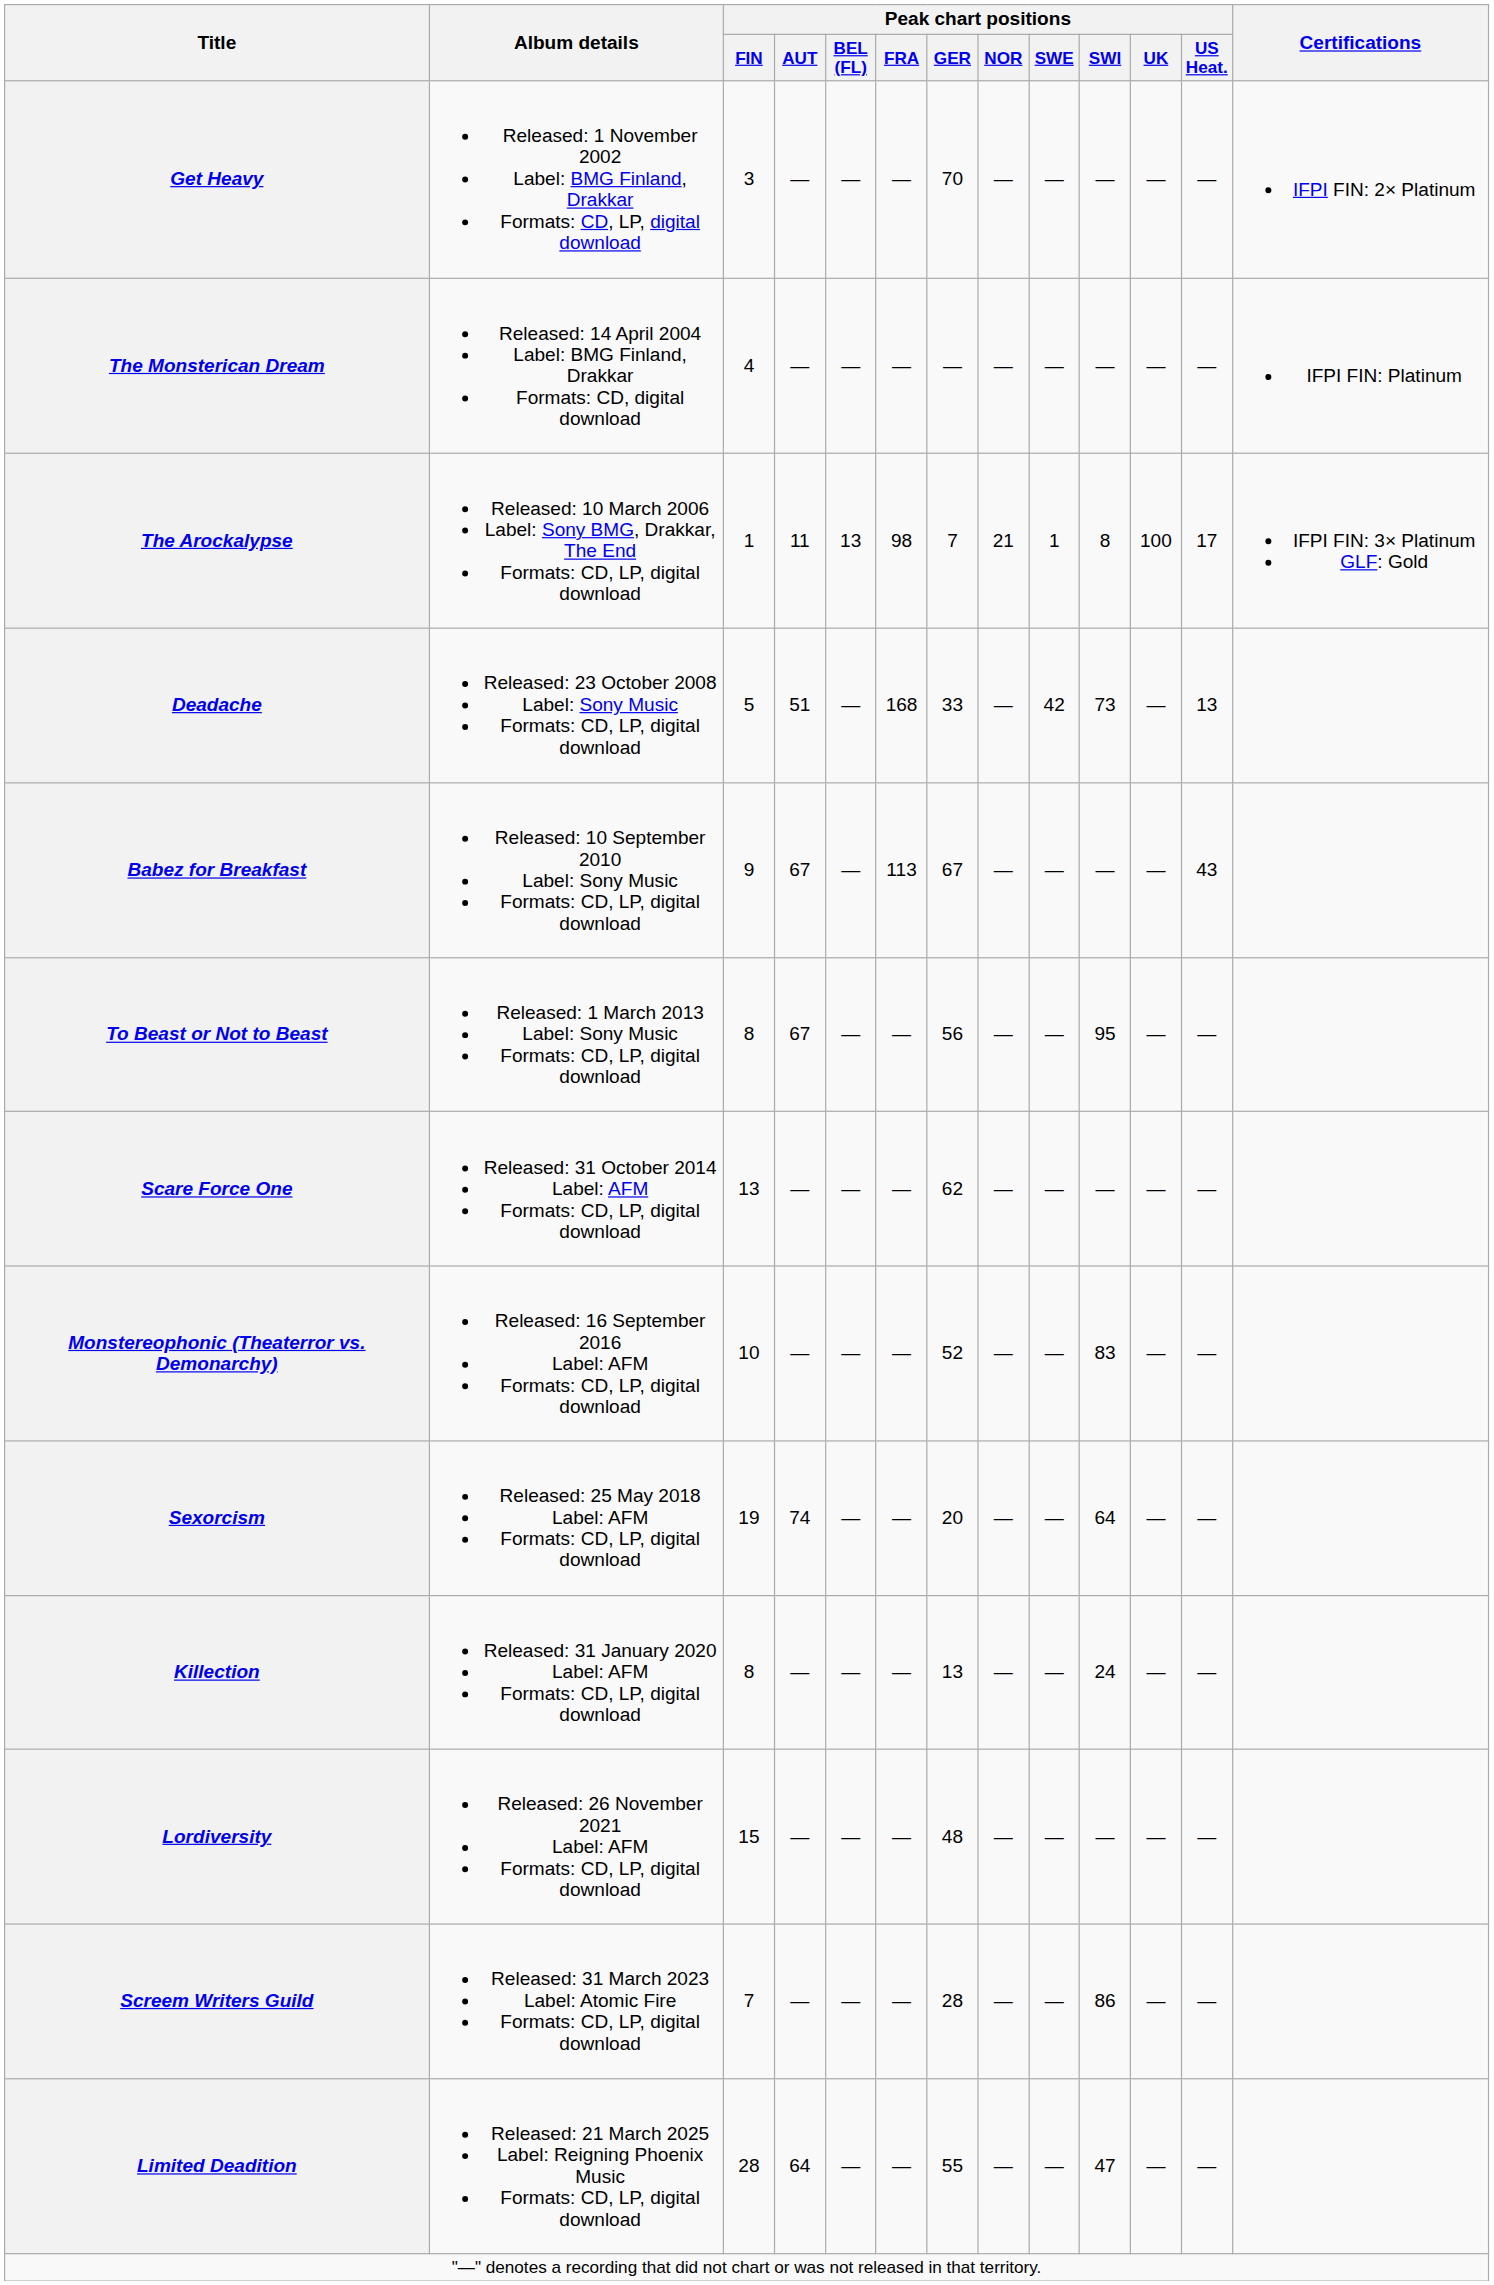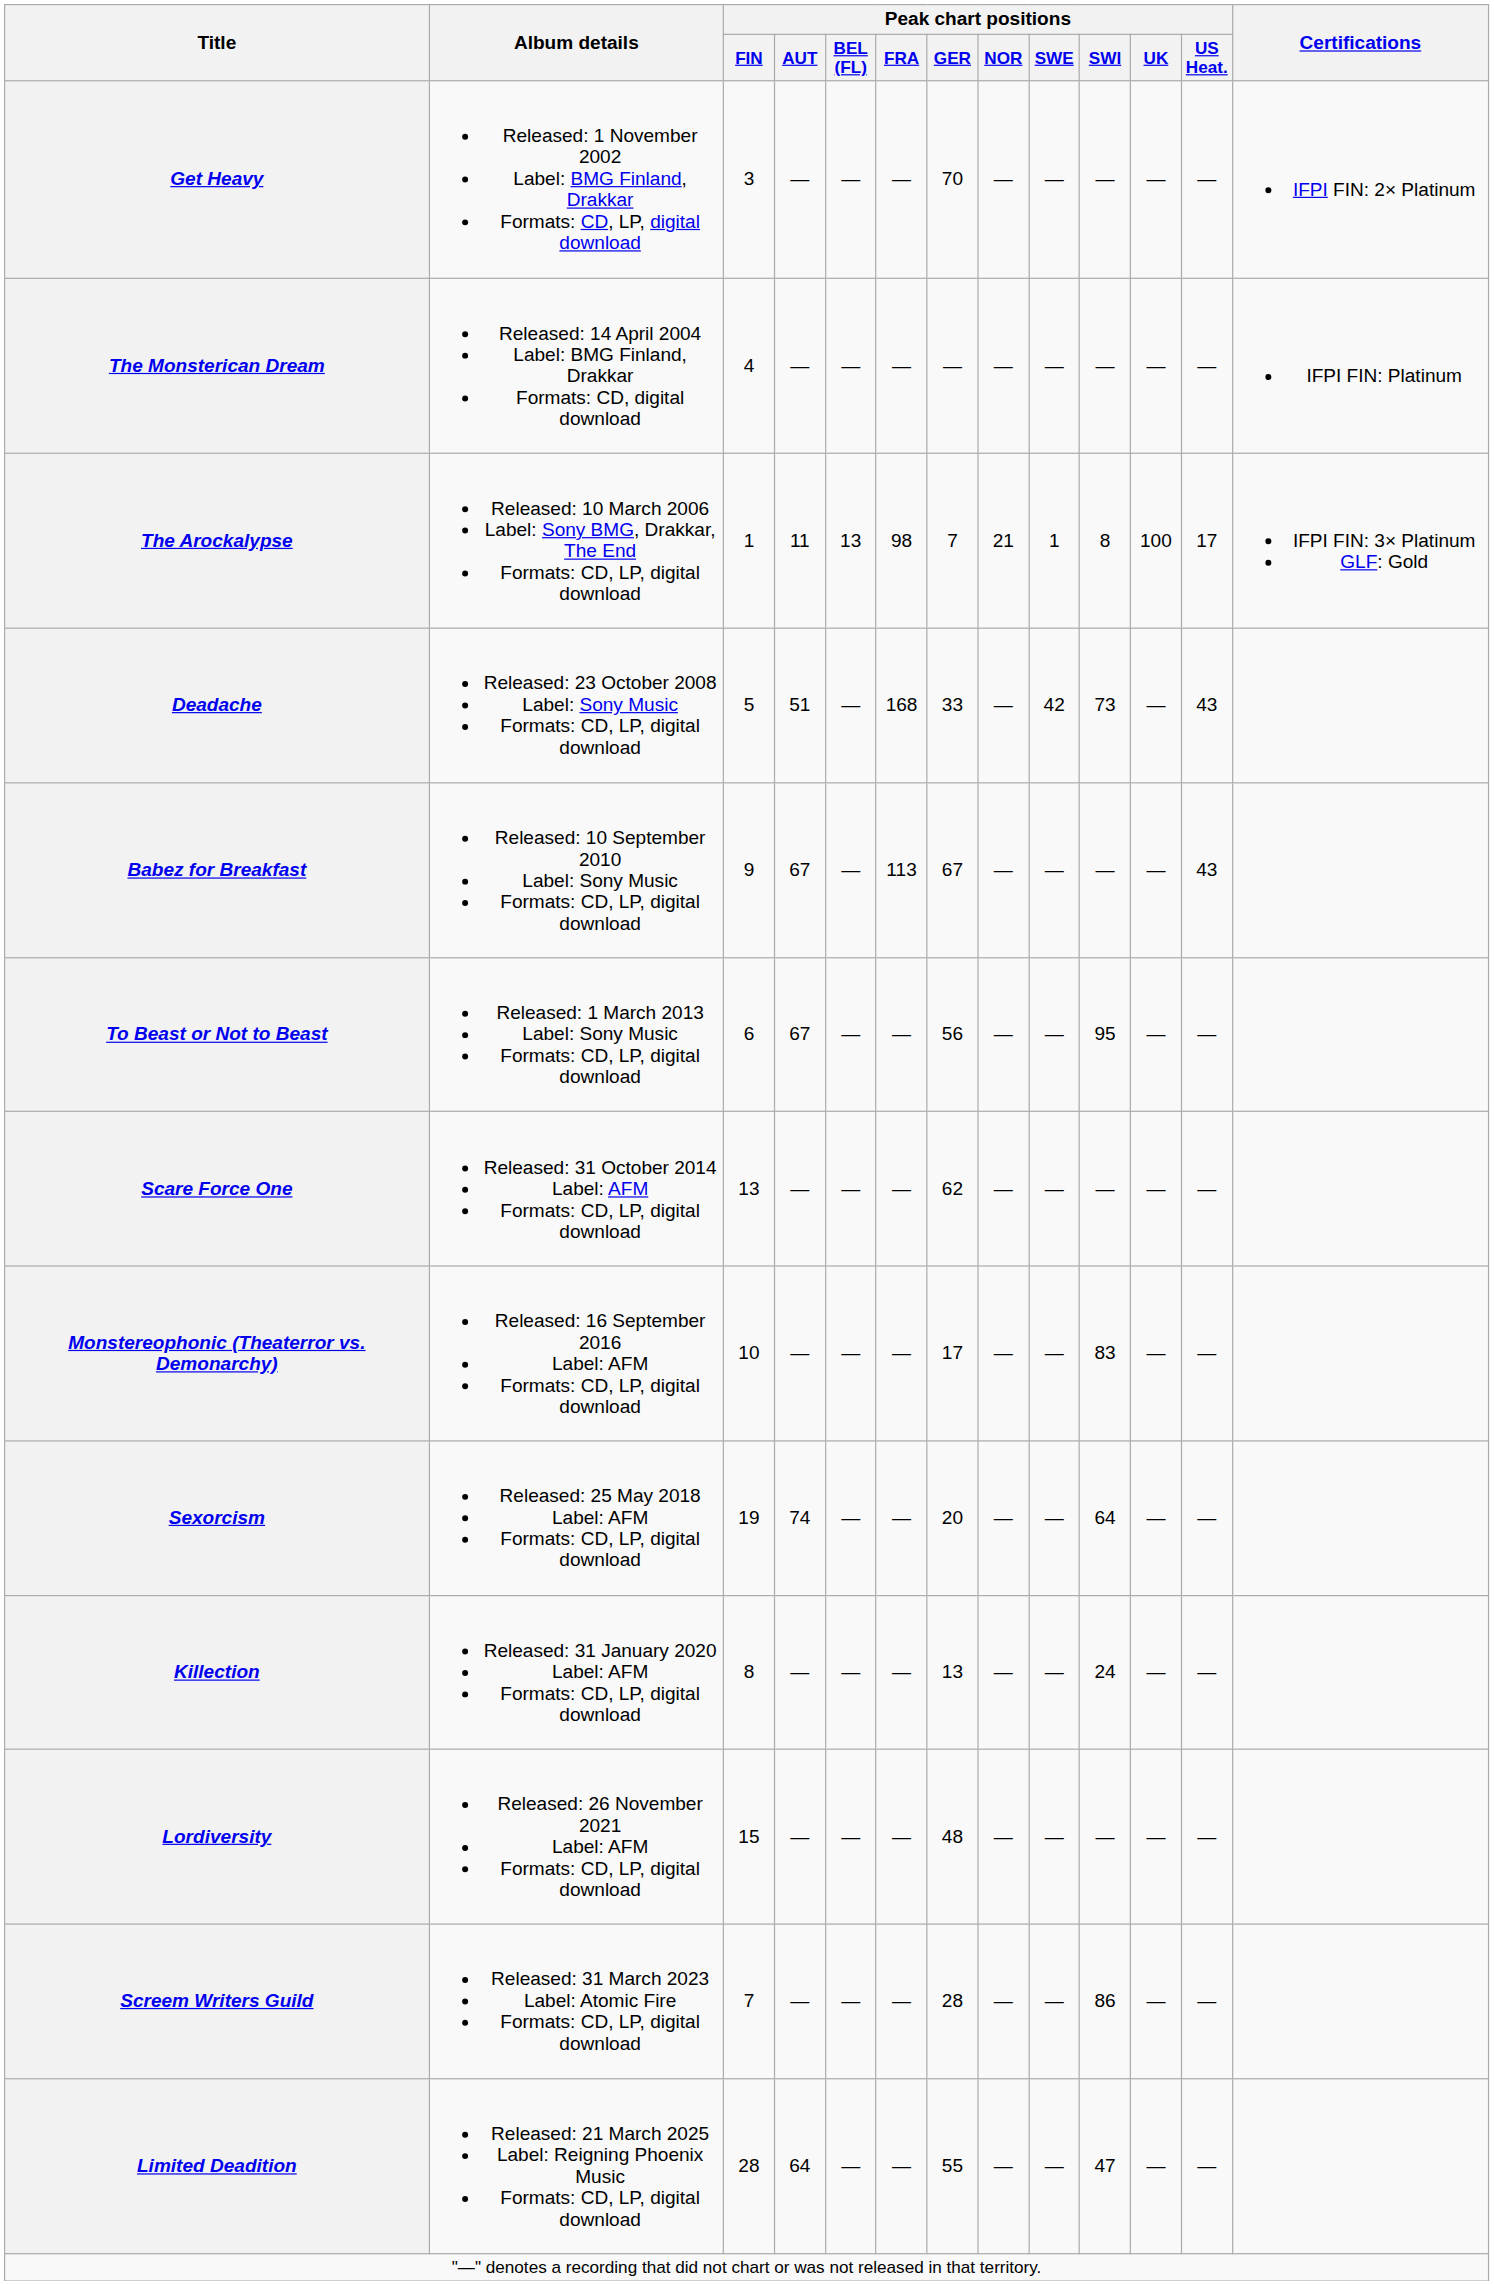Deadache | Peak chart positions / US Heat.: 13 -> 43
To Beast or Not to Beast | Peak chart positions / FIN: 8 -> 6
Monstereophonic (Theaterror vs. Demonarchy) | Peak chart positions / GER: 52 -> 17
